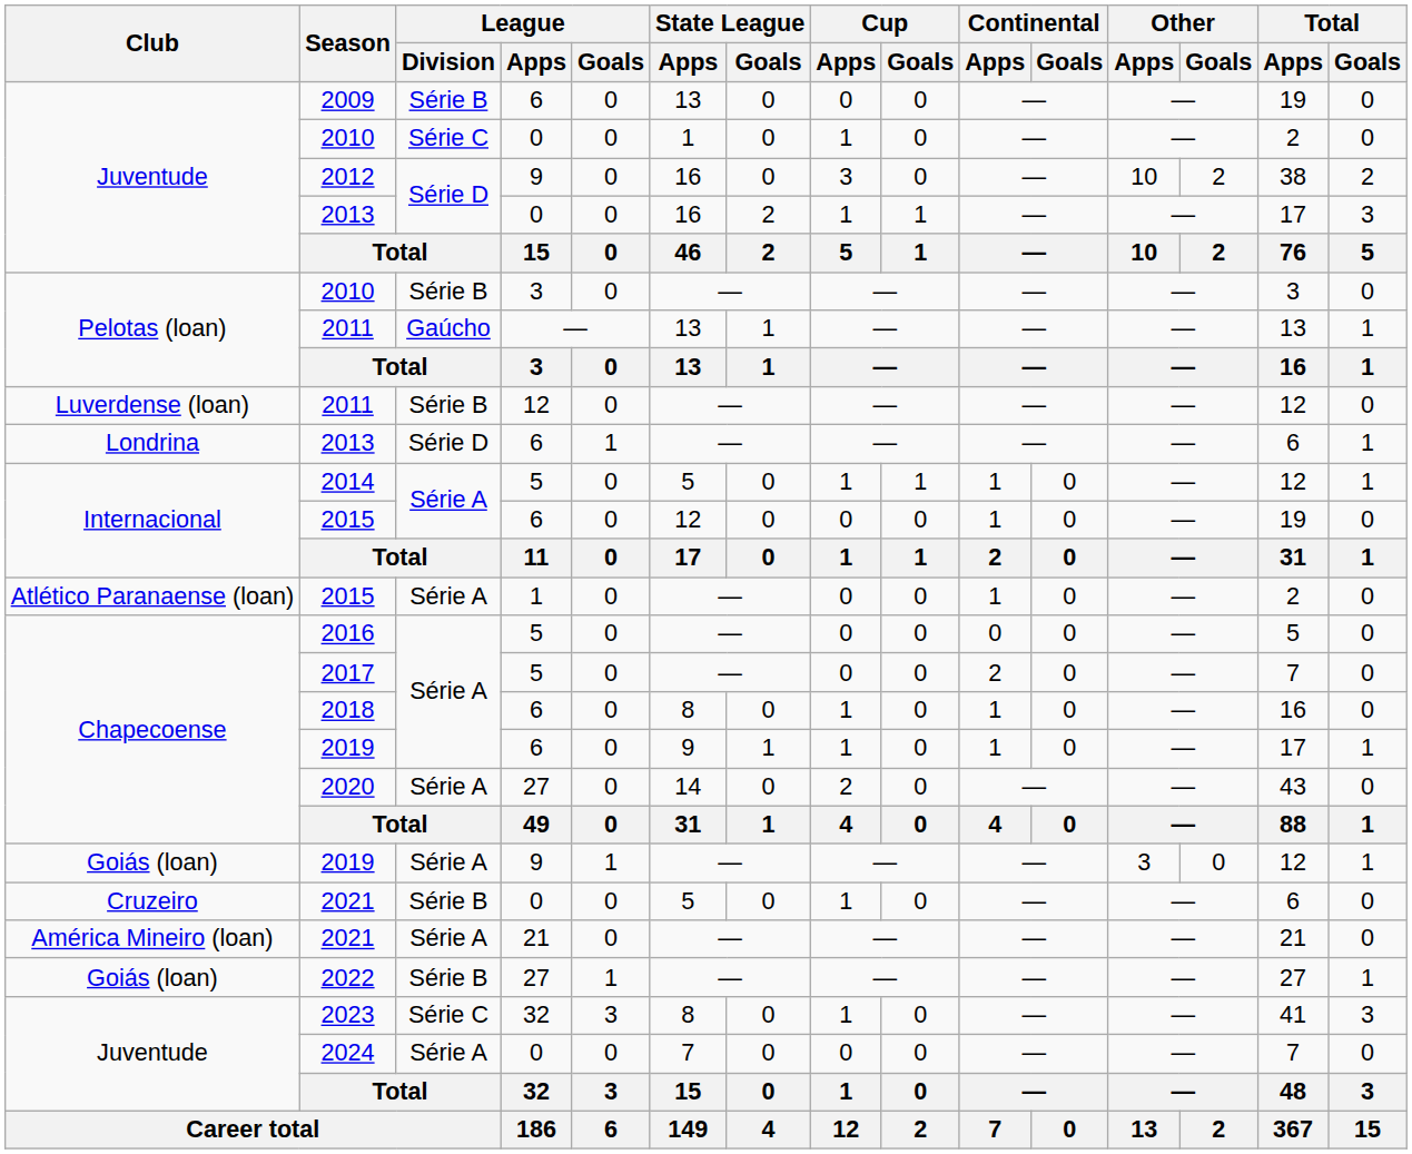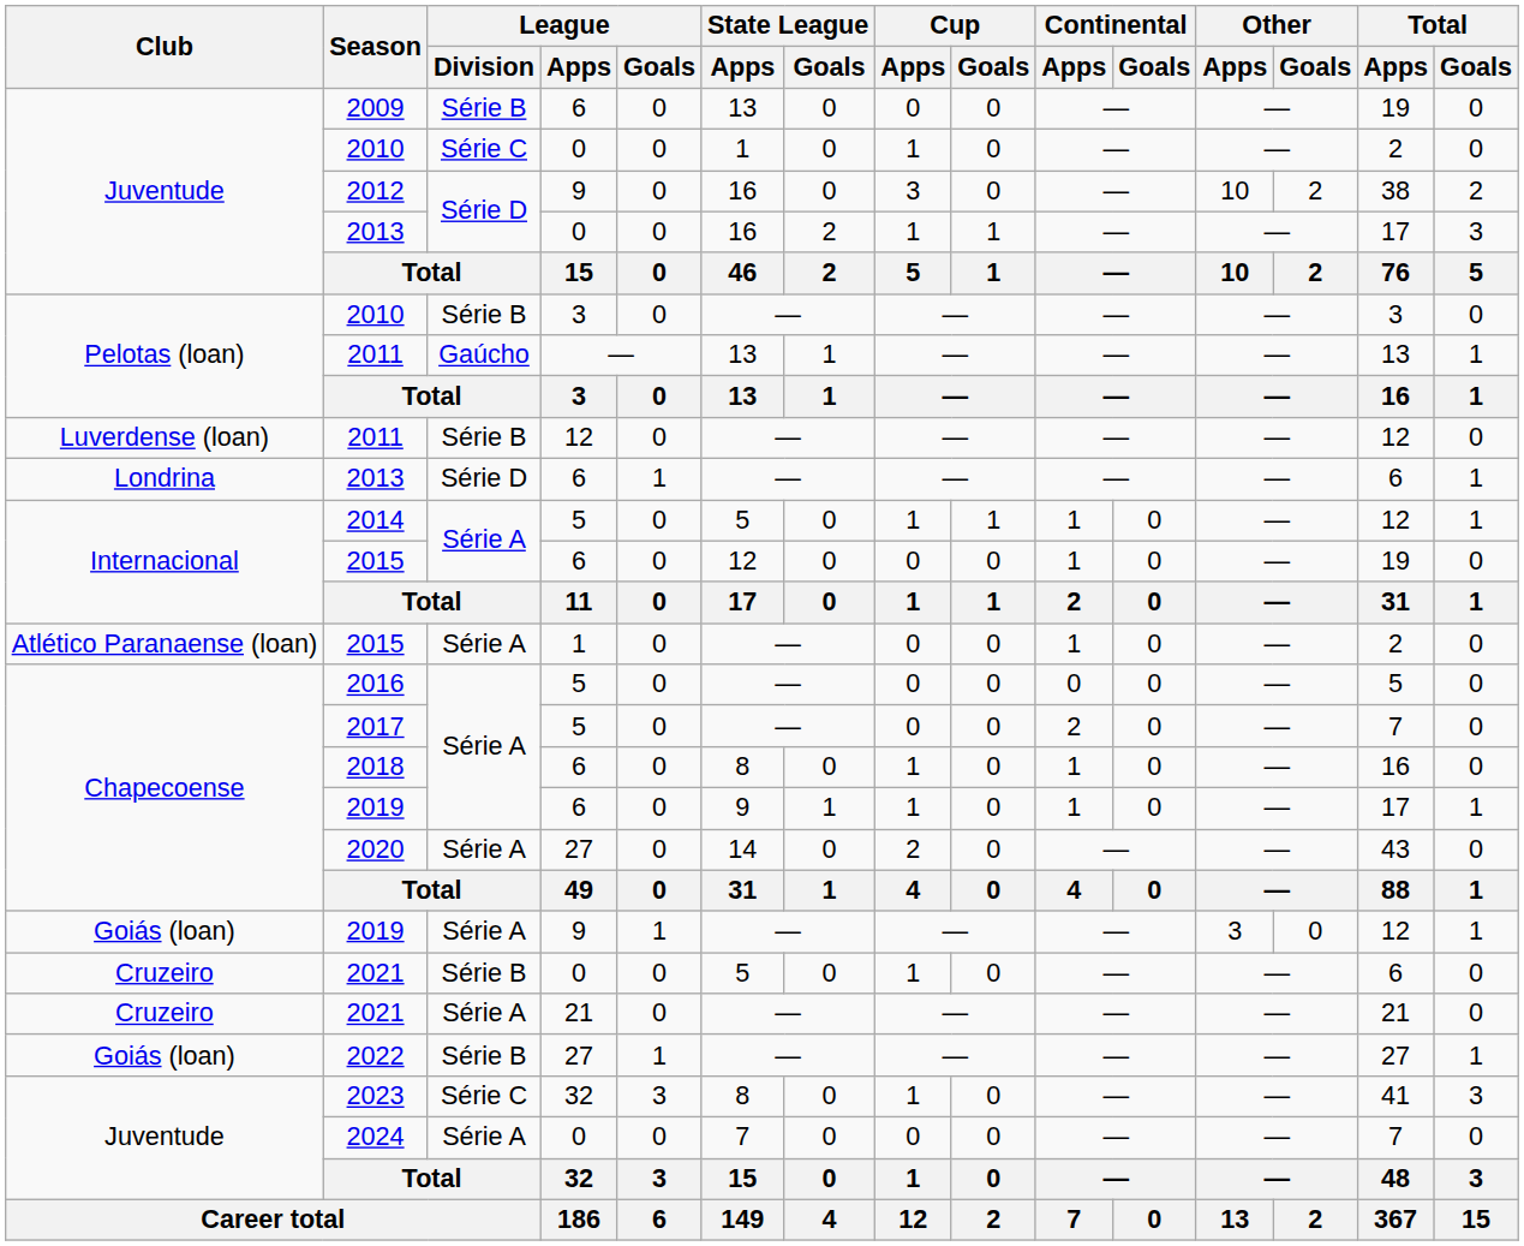2021 / 21 | Club: América Mineiro (loan) -> Cruzeiro
